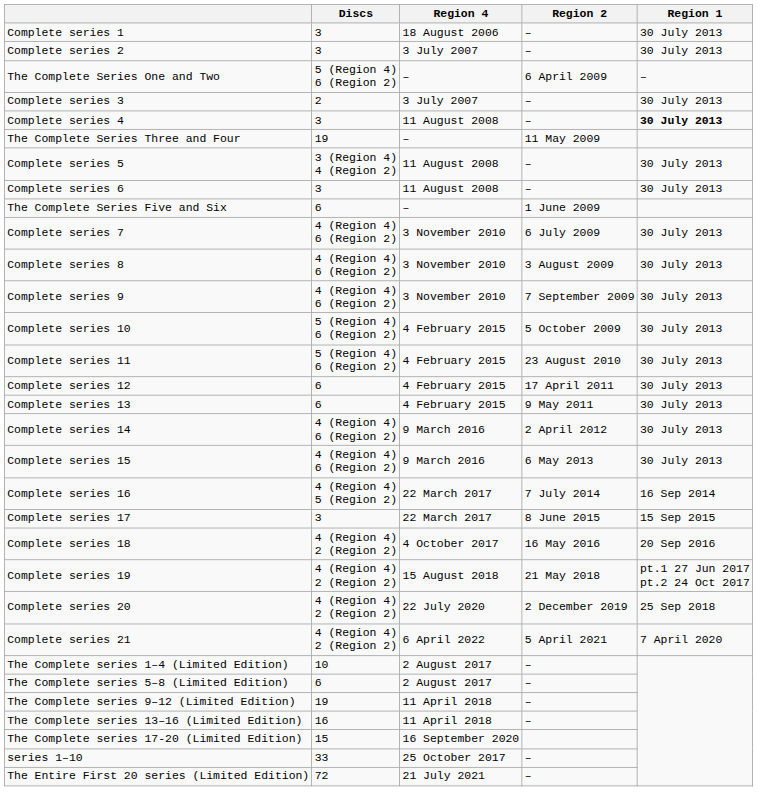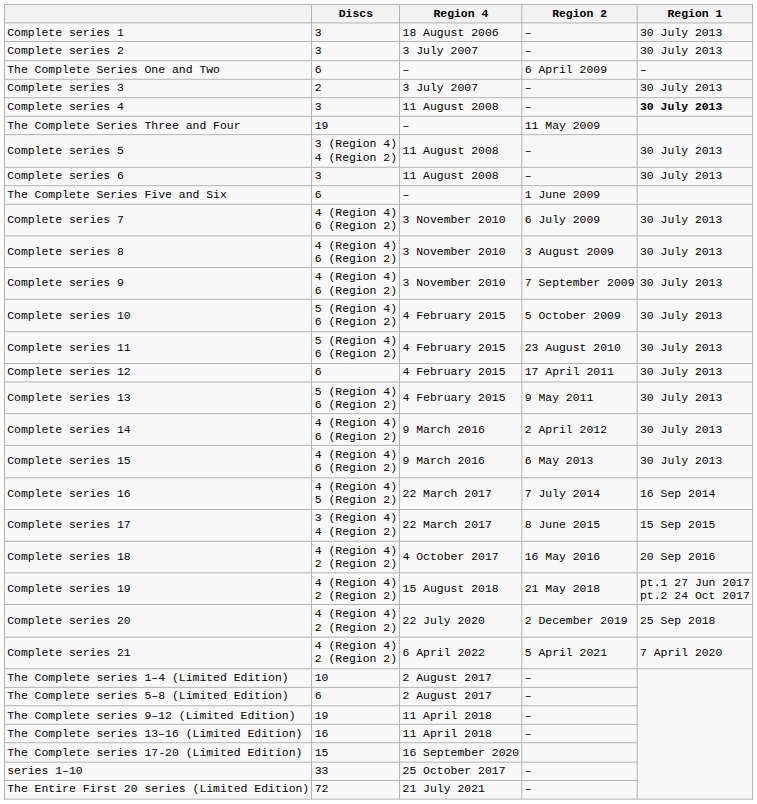The Complete Series One and Two | Discs: 5 (Region 4) 6 (Region 2) -> 6
Complete series 13 | Discs: 6 -> 5 (Region 4) 6 (Region 2)
Complete series 17 | Discs: 3 -> 3 (Region 4) 4 (Region 2)
